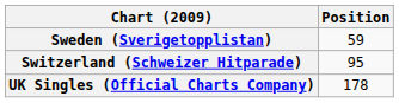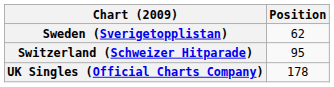Sweden (Sverigetopplistan) | Position: 59 -> 62
